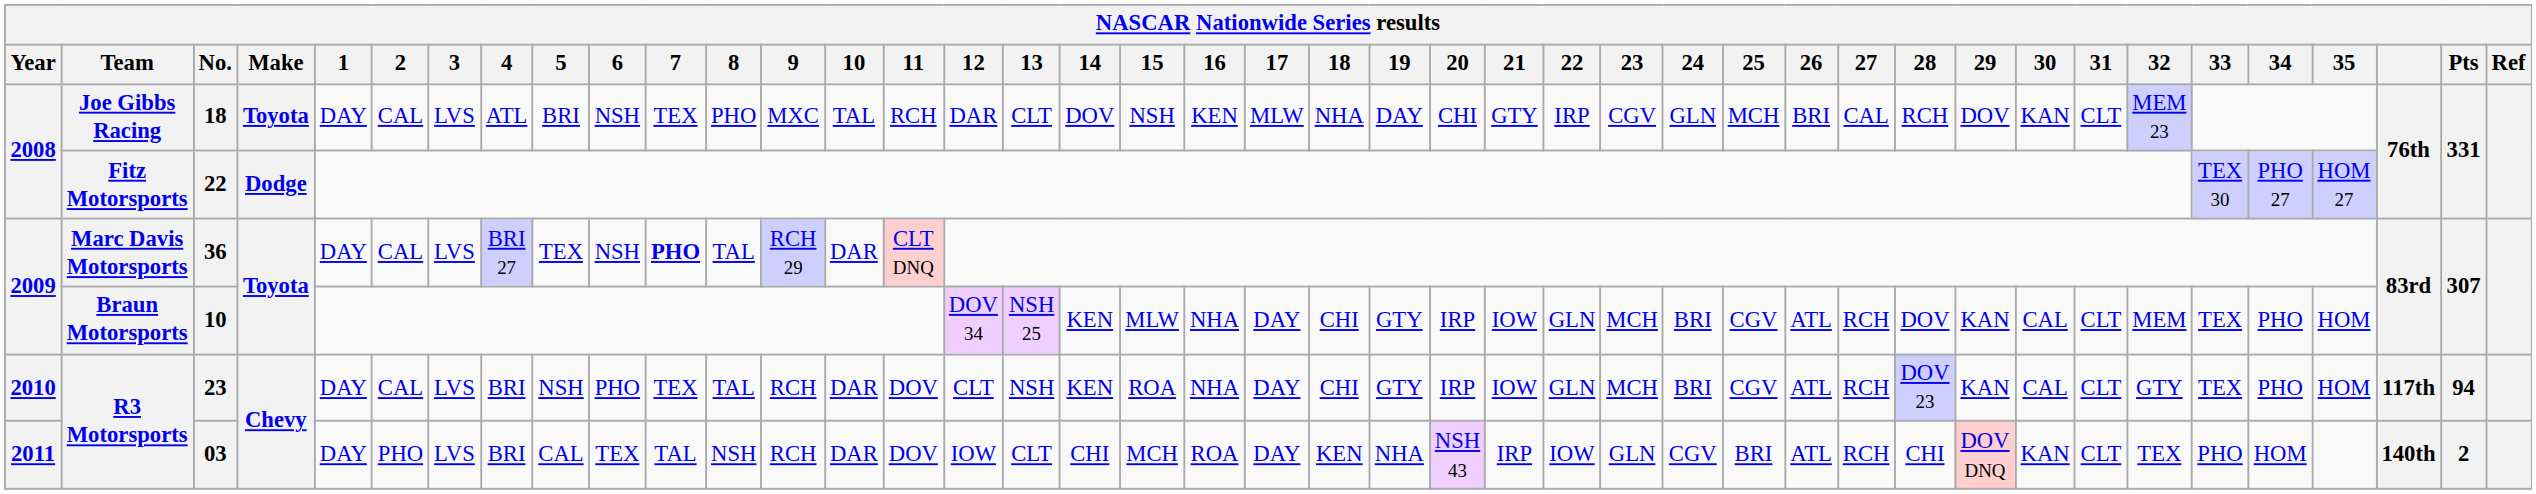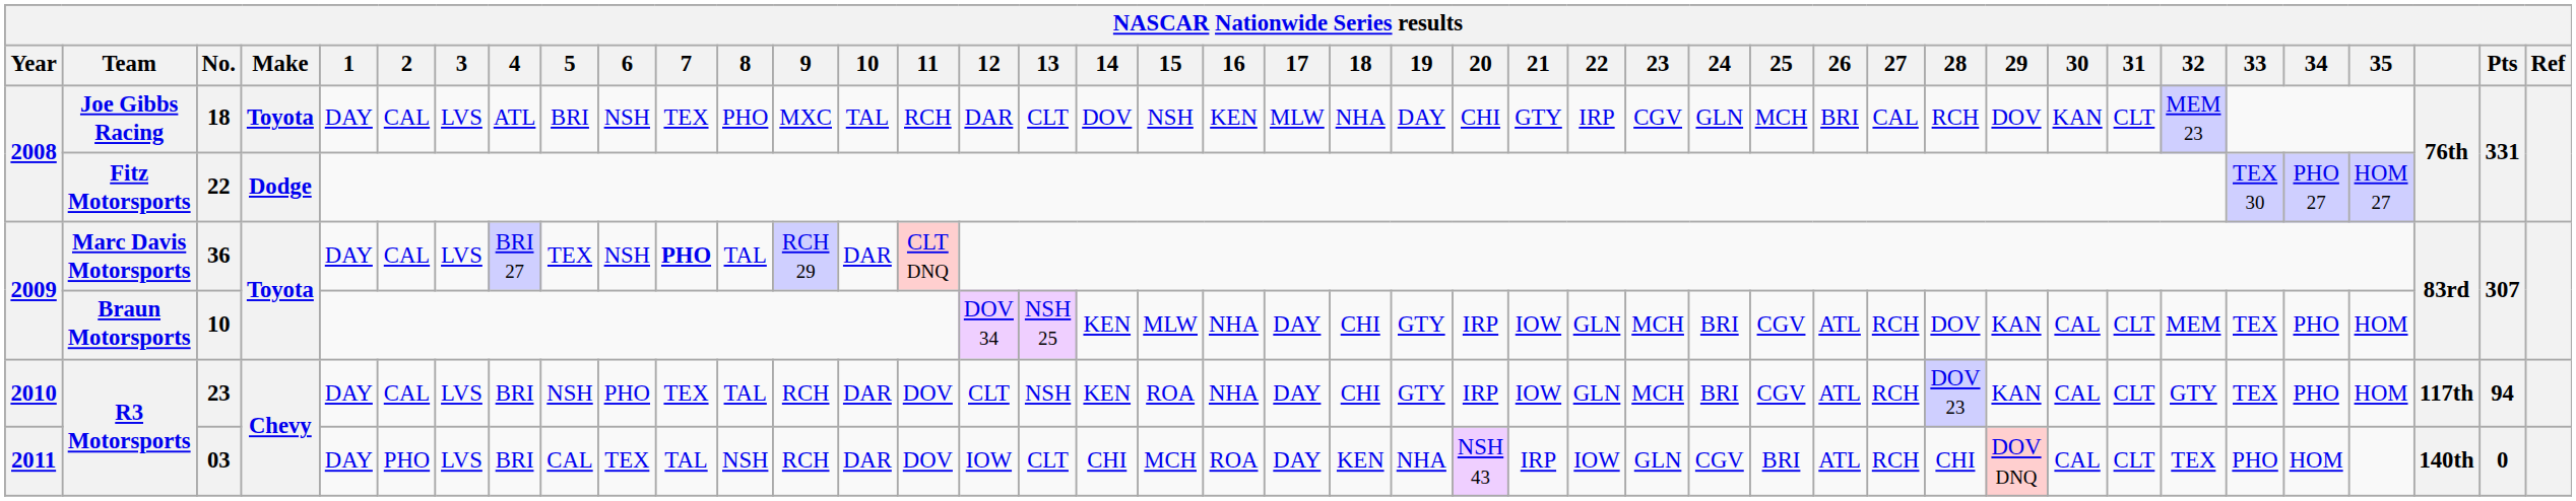03 | 30: KAN -> CAL
03 | Pts: 2 -> 0
